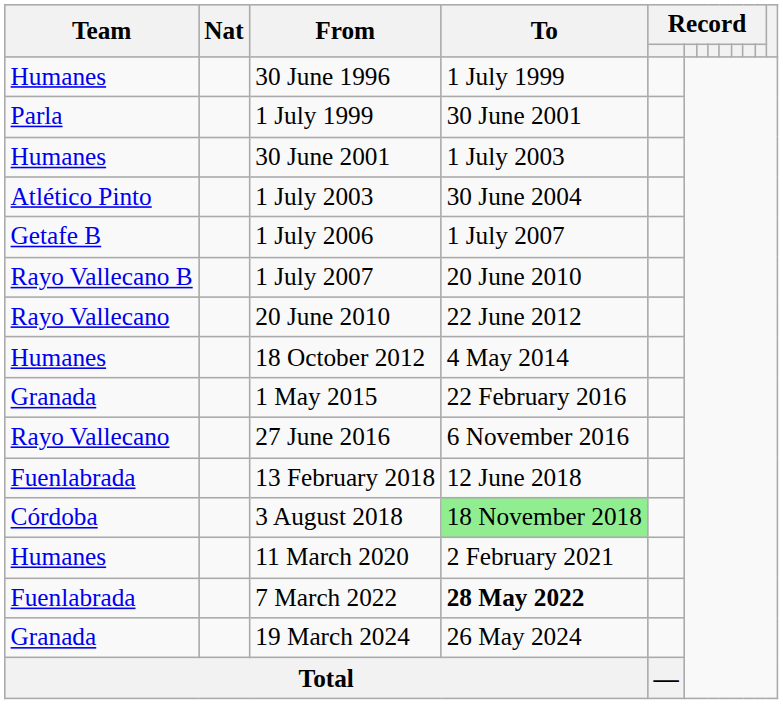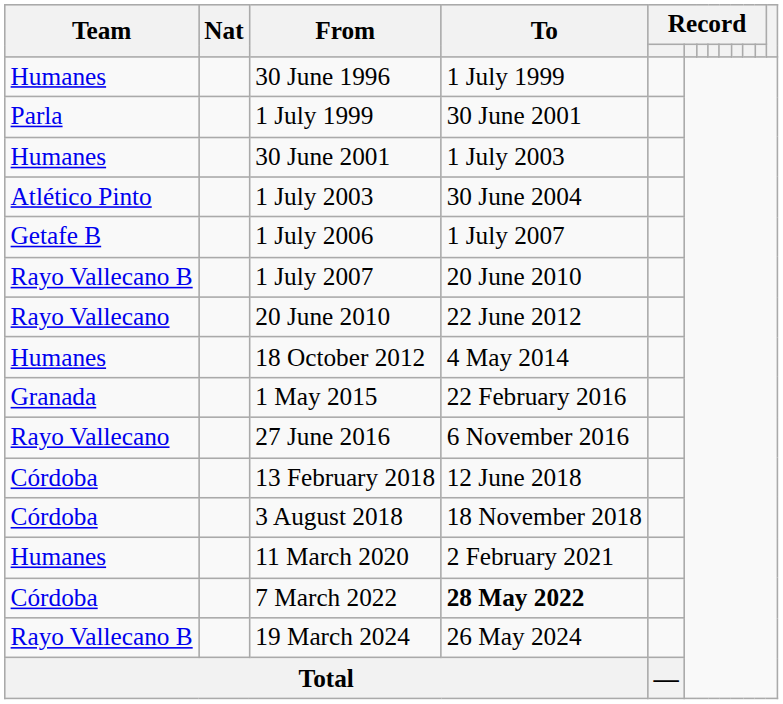13 February 2018 | Team: Fuenlabrada -> Córdoba
3 August 2018 | To: lightgreen background -> no background
7 March 2022 | Team: Fuenlabrada -> Córdoba
19 March 2024 | Team: Granada -> Rayo Vallecano B
